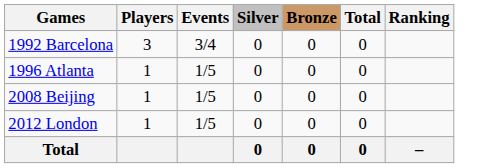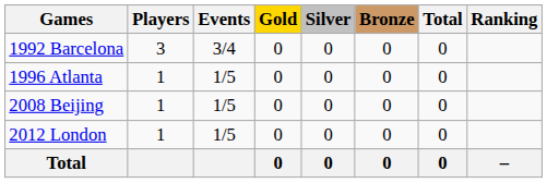+ column: Gold | 0 | 0 | 0 | 0 | 0
